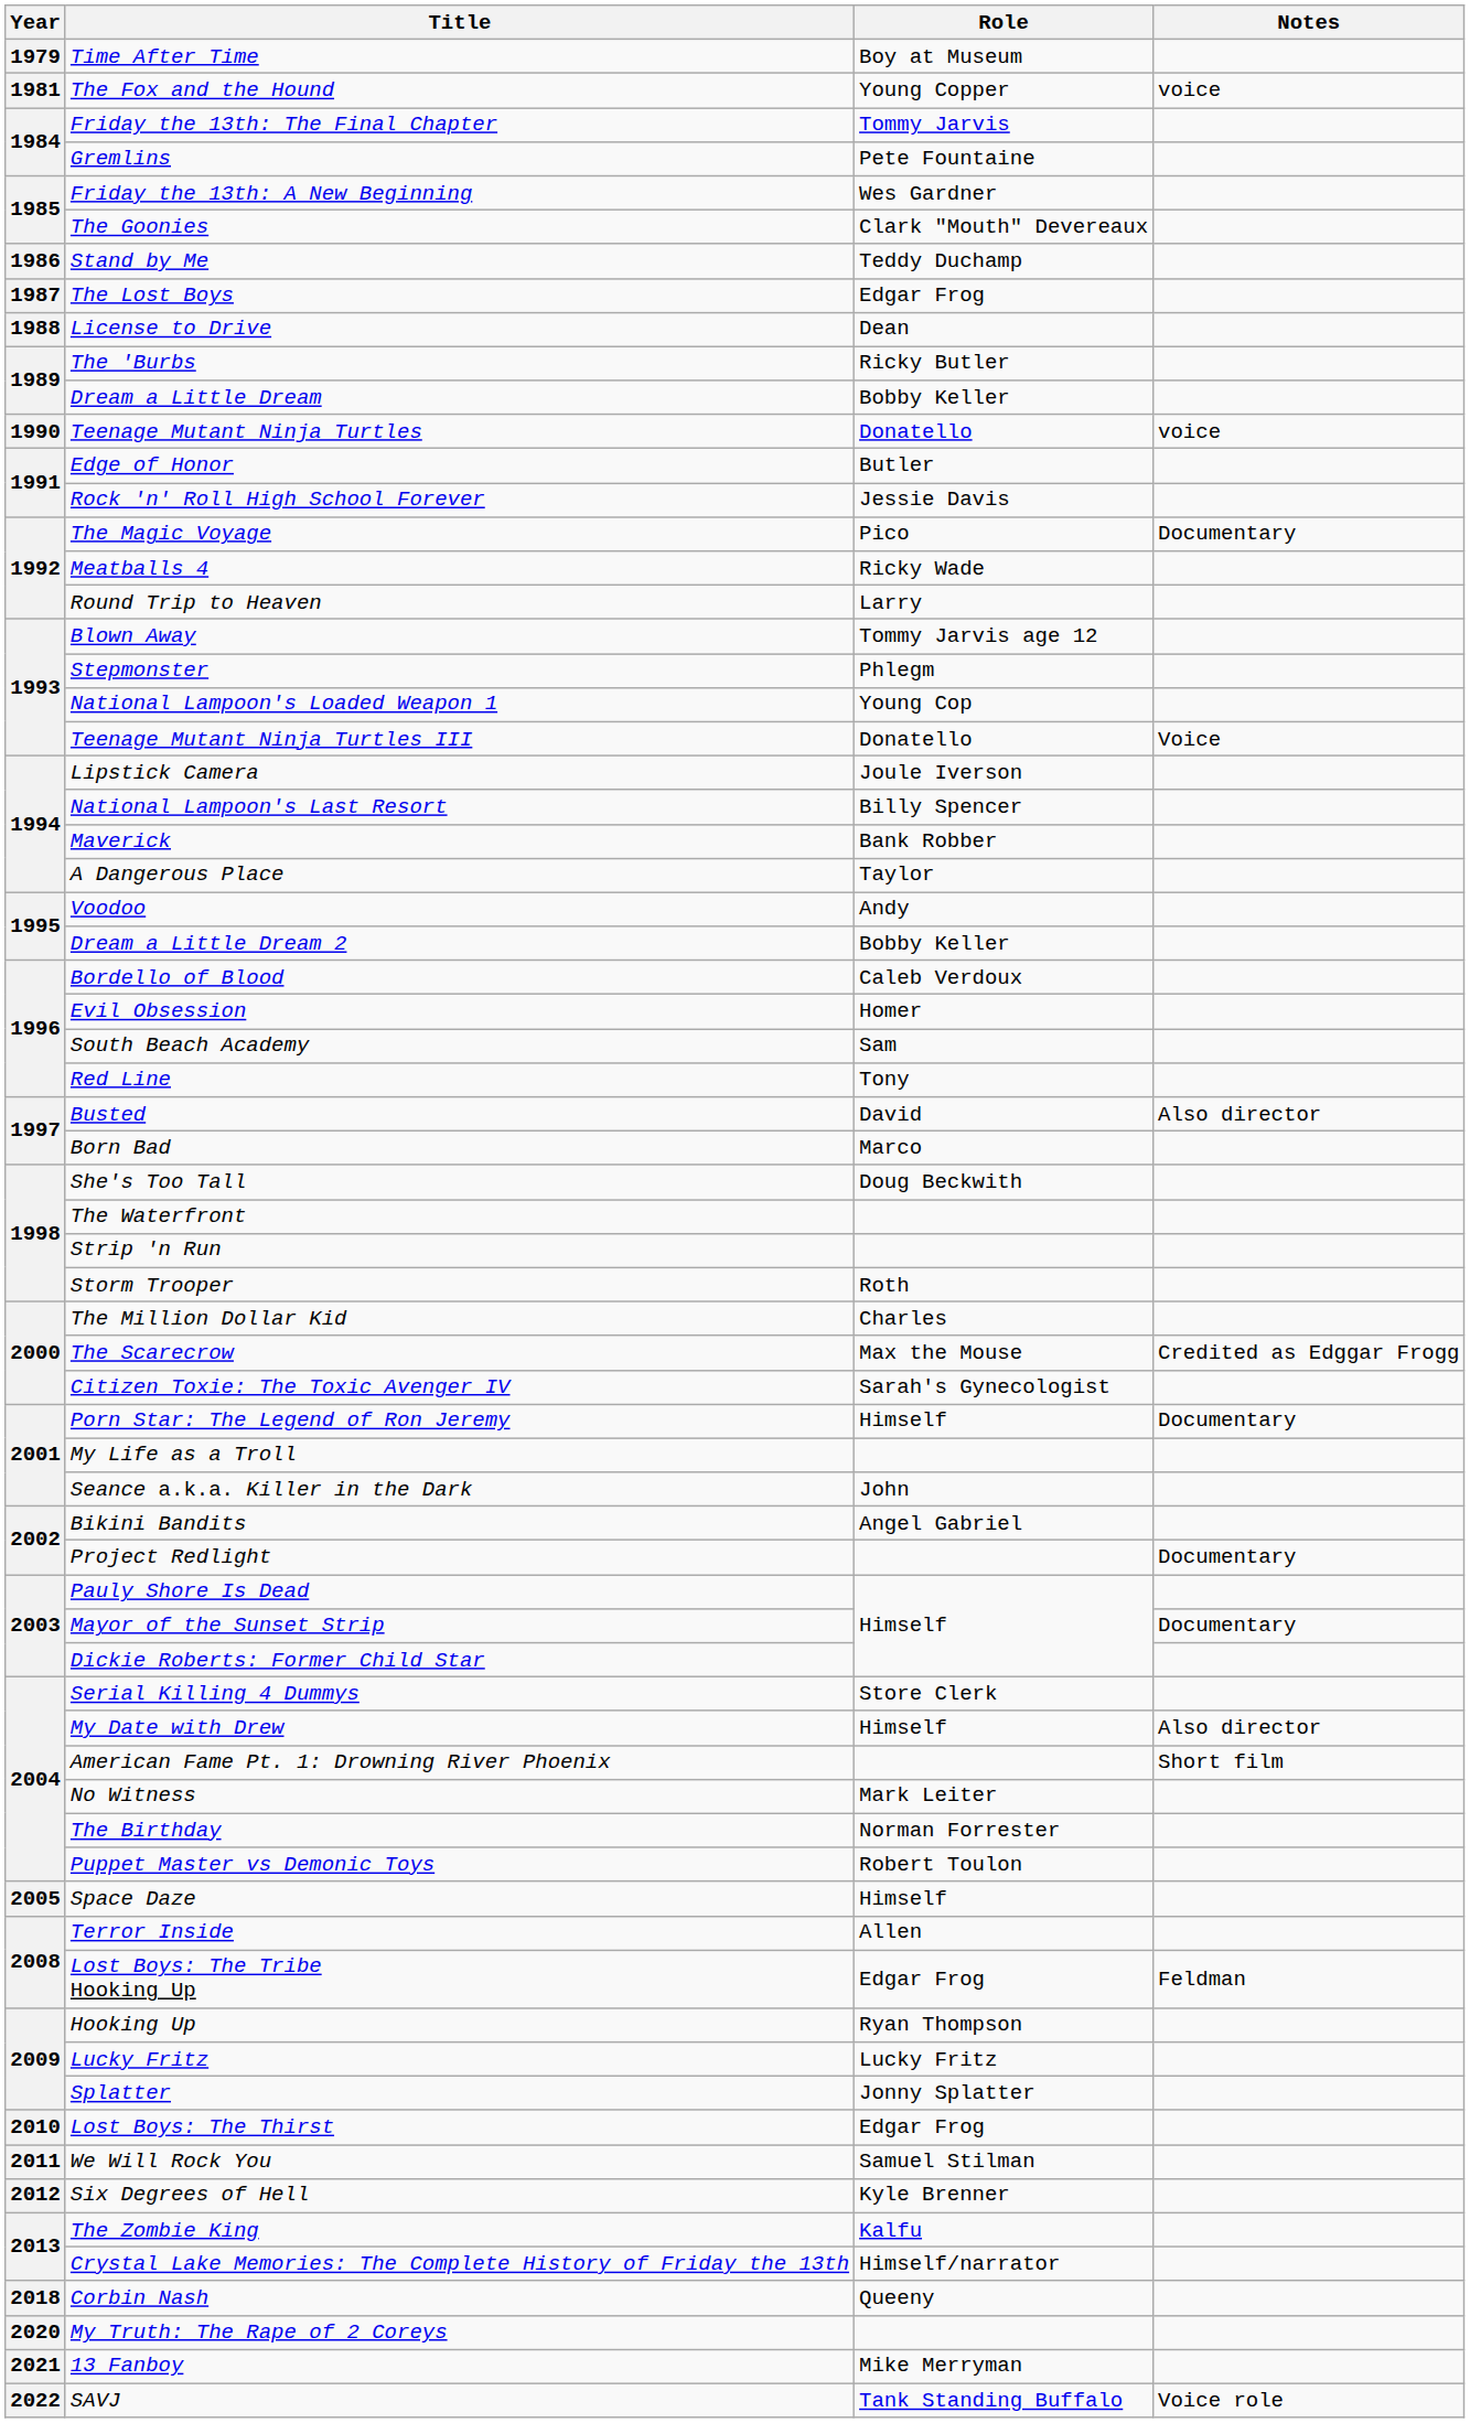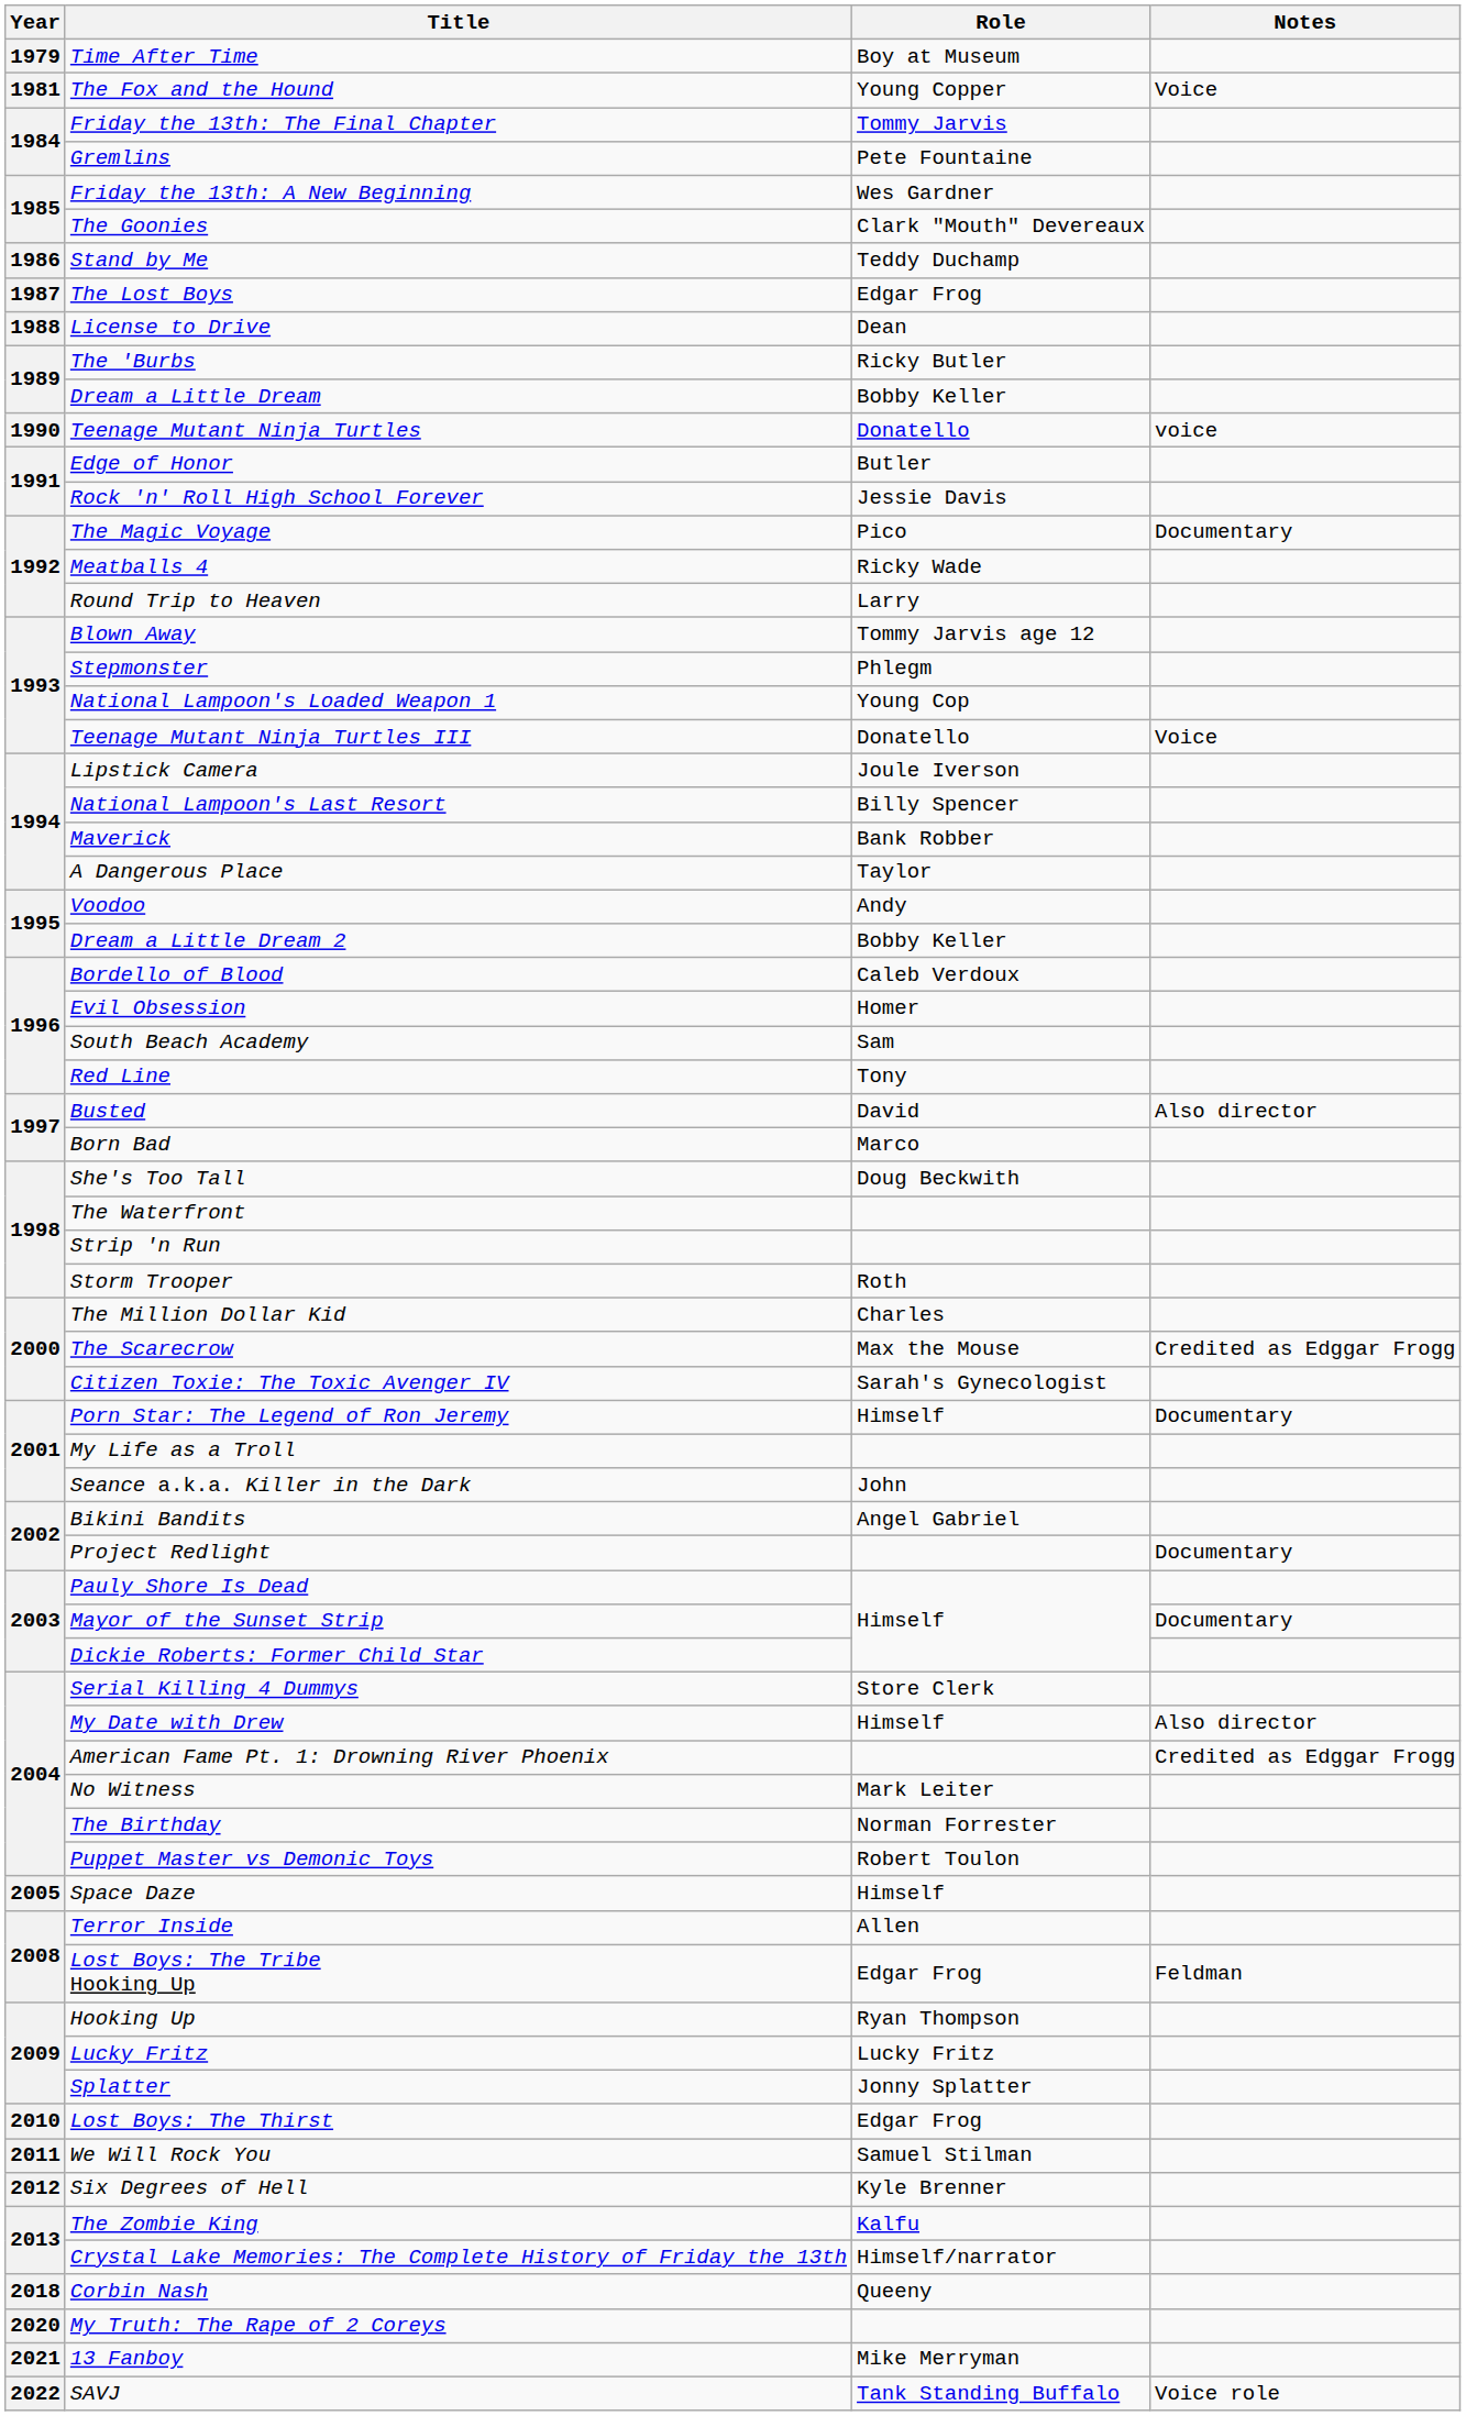The Fox and the Hound | Notes: voice -> Voice
American Fame Pt. 1: Drowning River Phoenix | Notes: Short film -> Credited as Edggar Frogg
